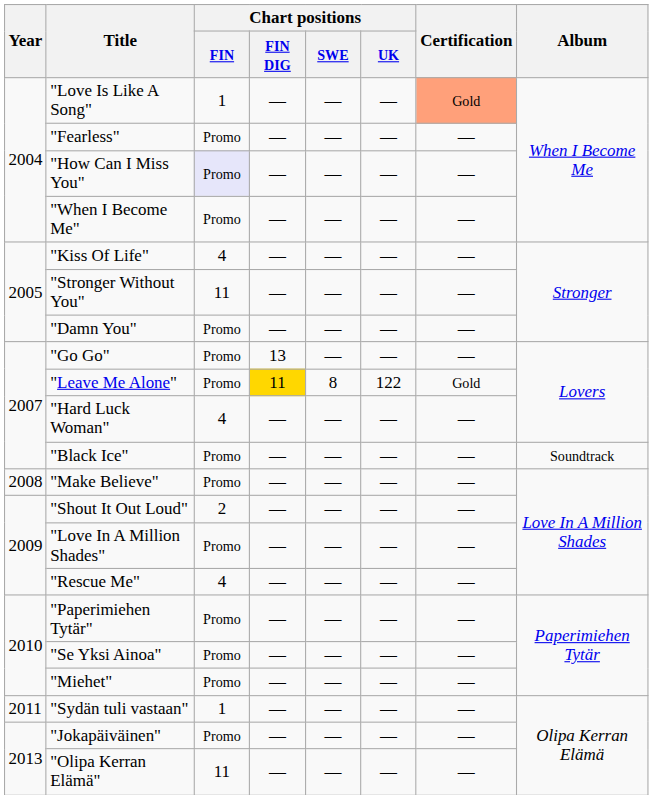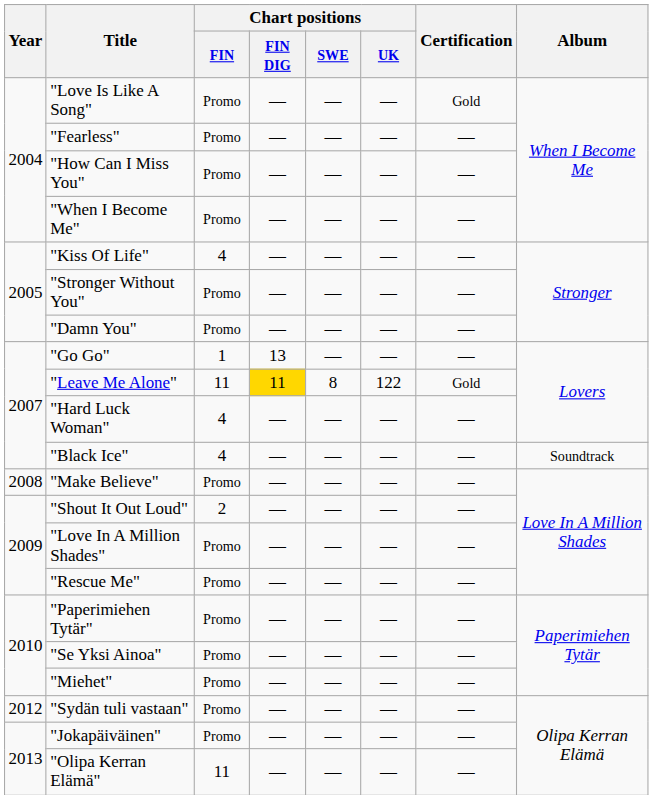"Love Is Like A Song" | Chart positions / FIN: 1 -> Promo
"Love Is Like A Song" | Certification: lightsalmon background -> no background
"How Can I Miss You" | Chart positions / FIN: lavender background -> no background
"Stronger Without You" | Chart positions / FIN: 11 -> Promo
"Go Go" | Chart positions / FIN: Promo -> 1
"Leave Me Alone" | Chart positions / FIN: Promo -> 11
"Black Ice" | Chart positions / FIN: Promo -> 4
"Rescue Me" | Chart positions / FIN: 4 -> Promo
"Sydän tuli vastaan" | Year: 2011 -> 2012
"Sydän tuli vastaan" | Chart positions / FIN: 1 -> Promo
